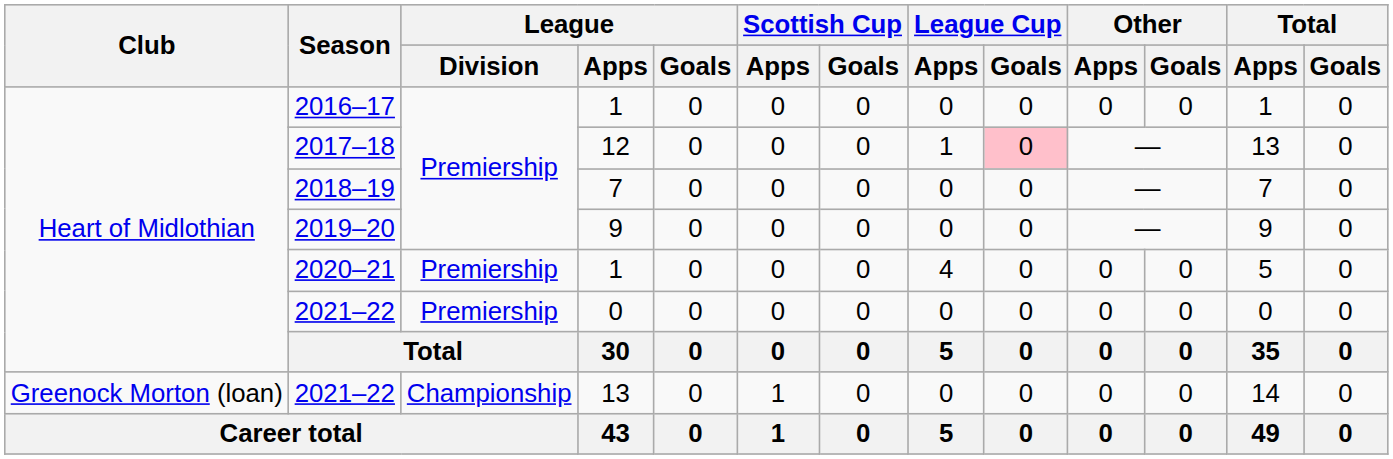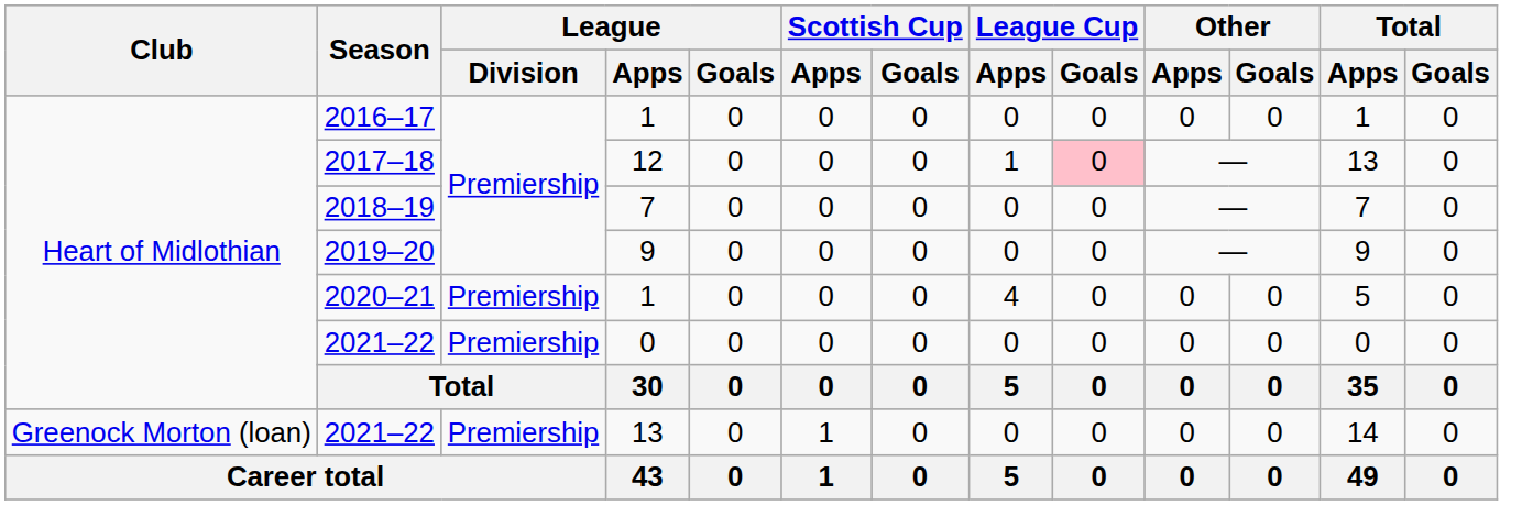2021–22 / 13 | League / Division: Championship -> Premiership
